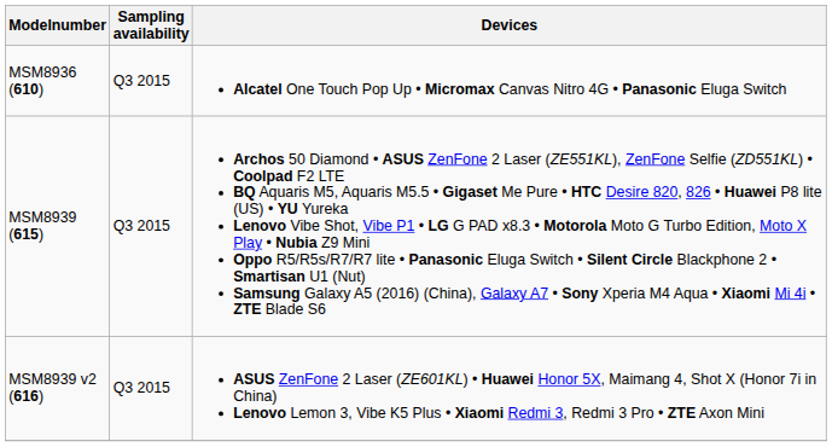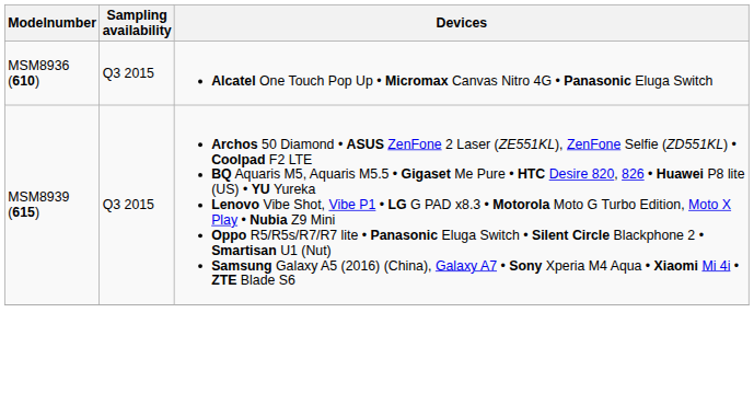- row: MSM8939 v2 (616) | Q3 2015 | ASUS ZenFone 2 Laser (ZE601KL) • Huawei Honor 5X, Maimang 4, Shot X (Honor 7i in China) Lenovo Lemon 3, Vibe K5 Plus • Xiaomi Redmi 3, Redmi 3 Pro • ZTE Axon Mini
